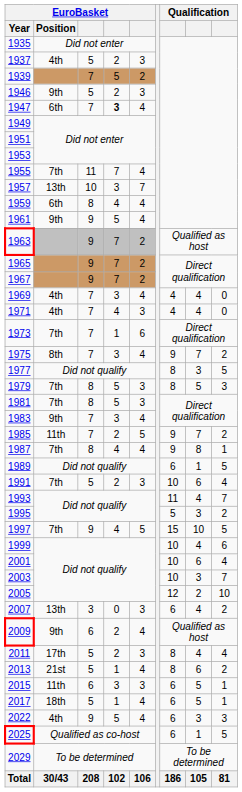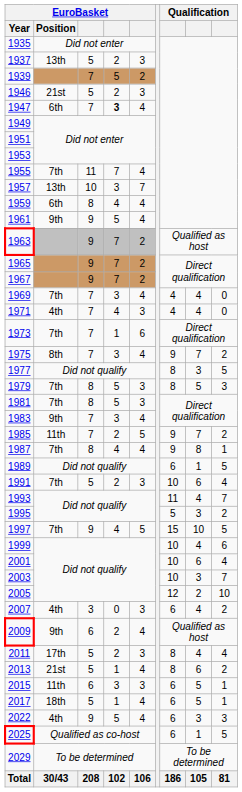1937 | EuroBasket / Position: 4th -> 13th
1946 | EuroBasket / Position: 9th -> 21st
1969 | EuroBasket / Position: 4th -> 7th
2007 | EuroBasket / Position: 13th -> 4th
